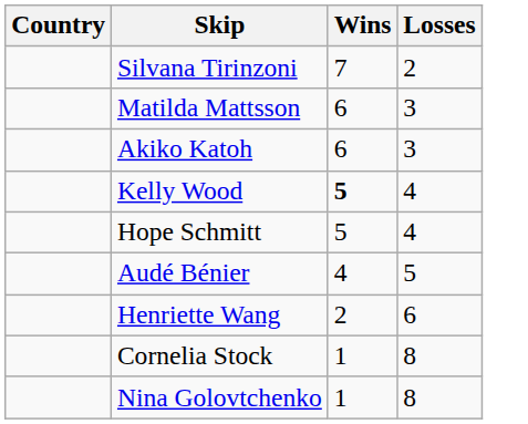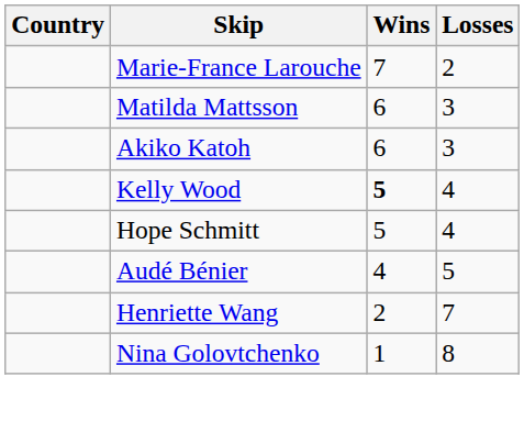+ row: Marie-France Larouche | 7 | 2
- row: Silvana Tirinzoni | 7 | 2
Henriette Wang | Losses: 6 -> 7
- row: Cornelia Stock | 1 | 8
